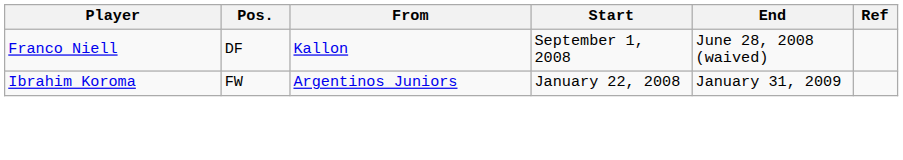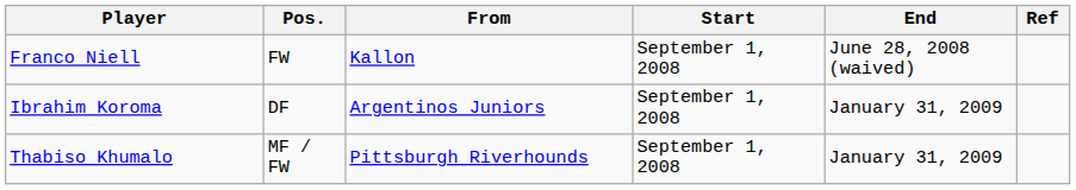Franco Niell | Pos.: DF -> FW
Ibrahim Koroma | Pos.: FW -> DF
Ibrahim Koroma | Start: January 22, 2008 -> September 1, 2008
+ row: Thabiso Khumalo | MF / FW | Pittsburgh Riverhounds | September 1, 2008 | January 31, 2009
